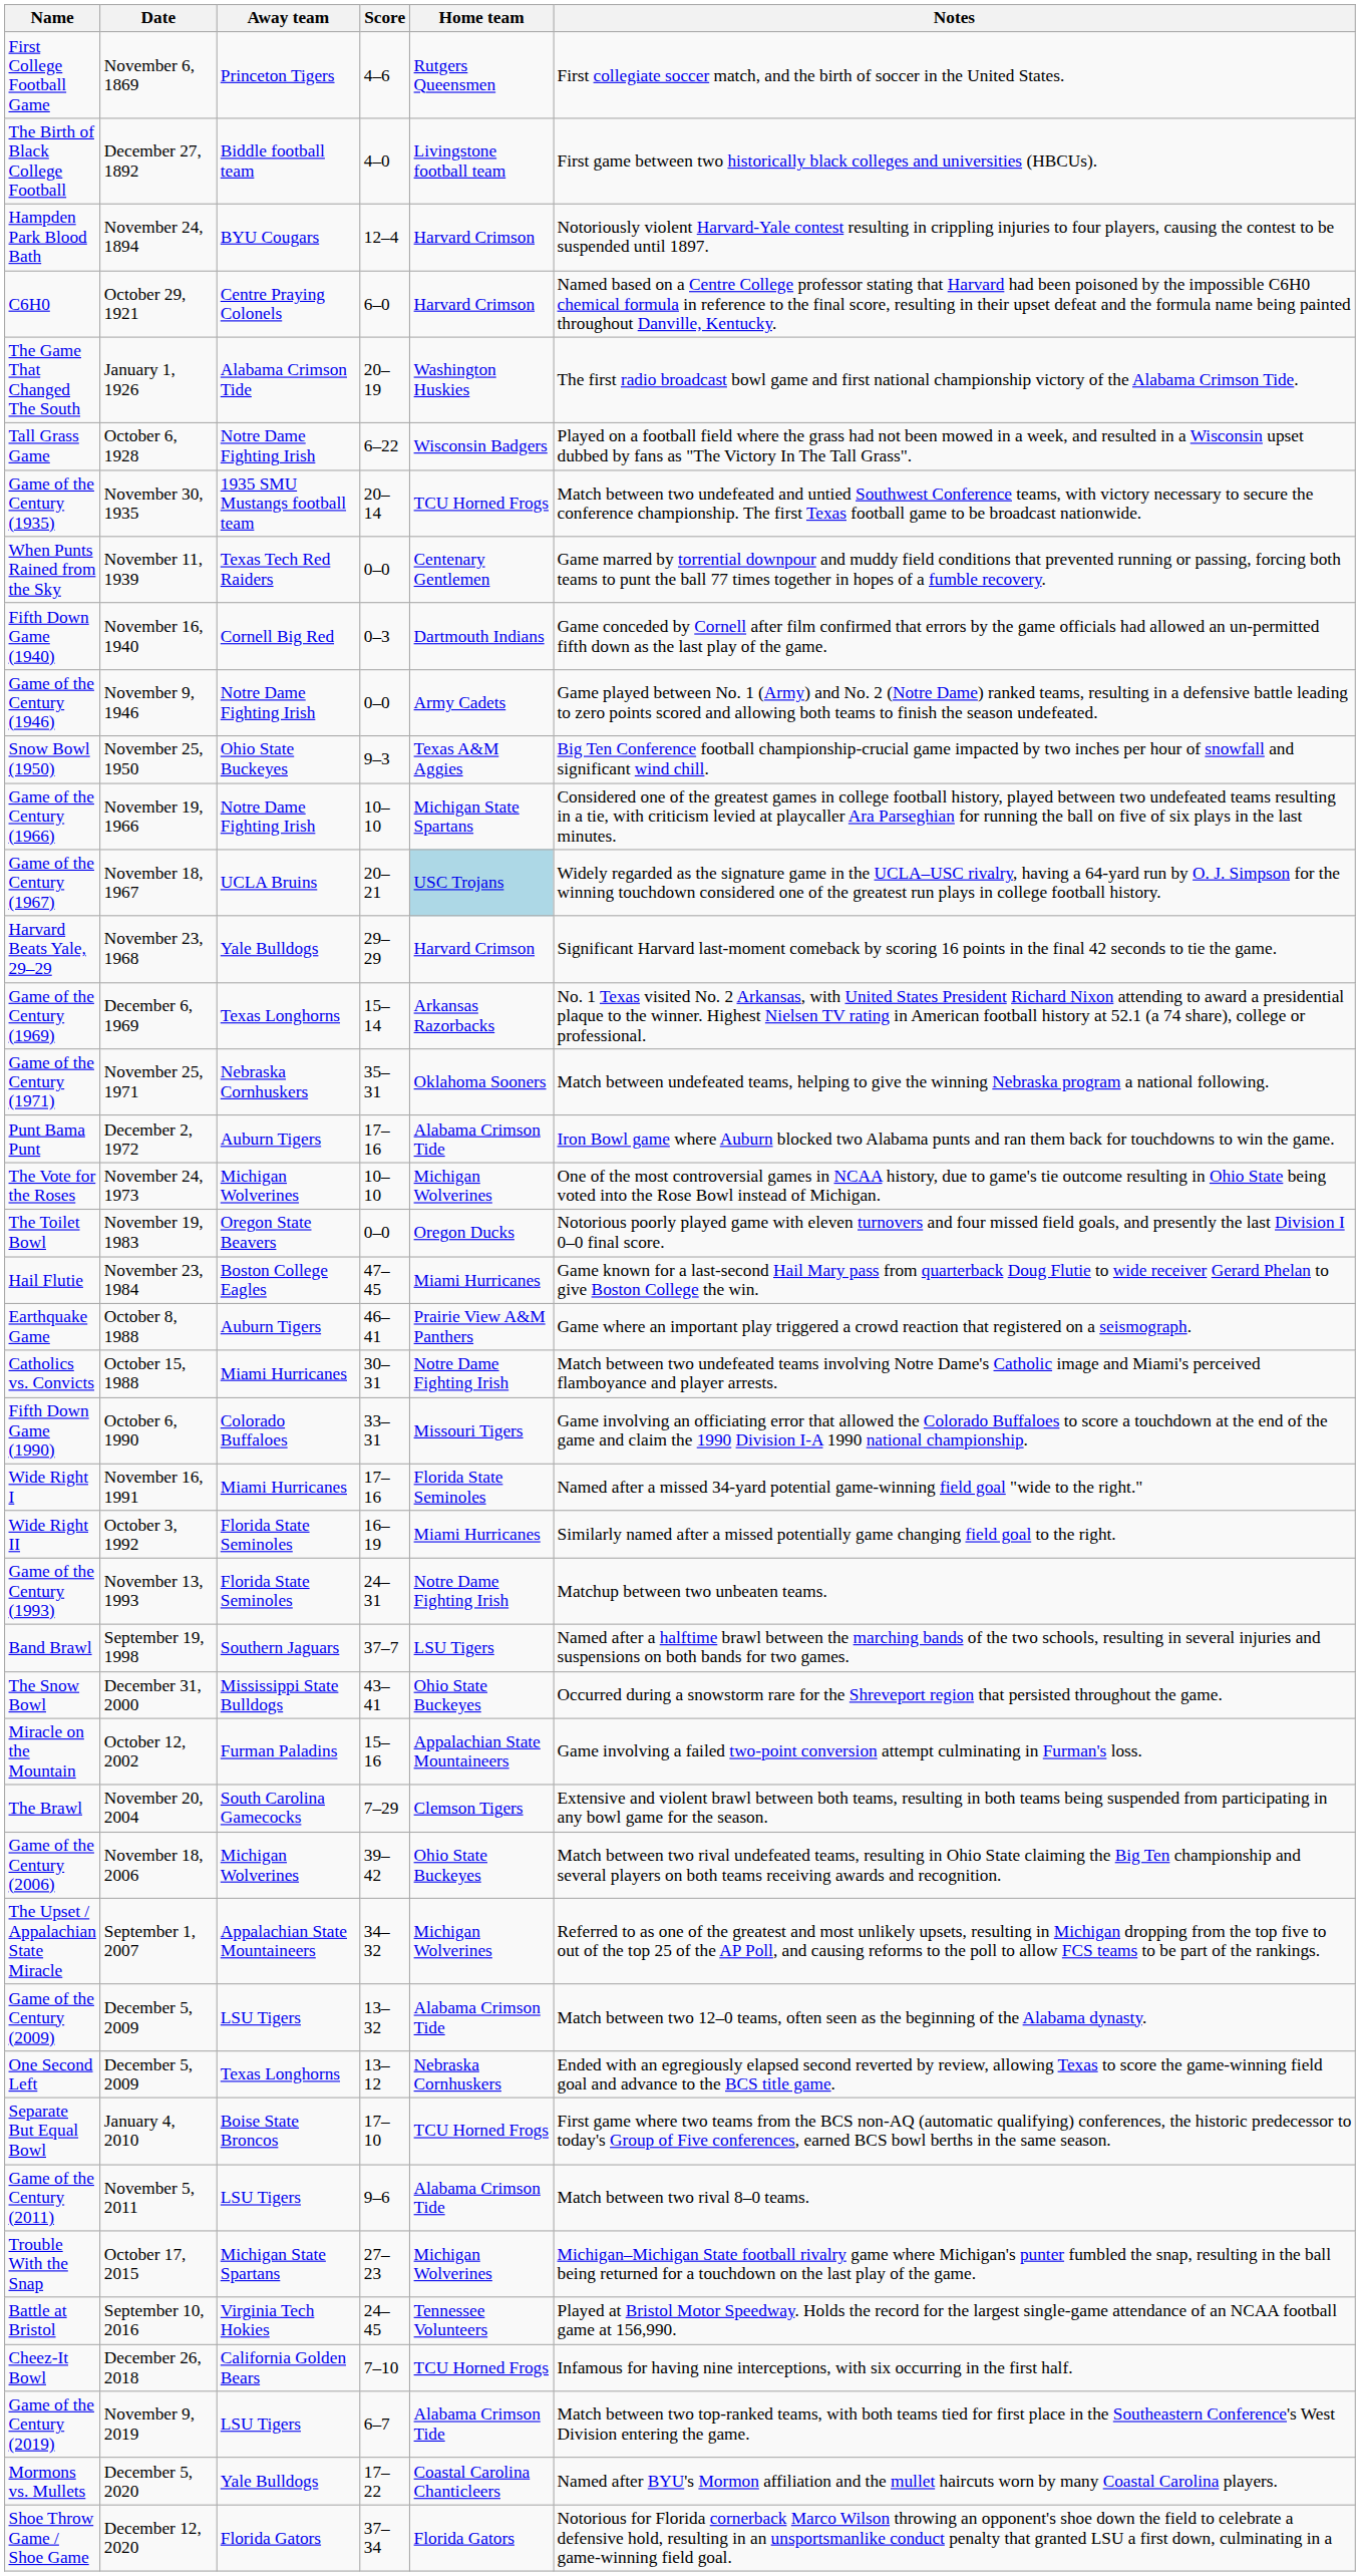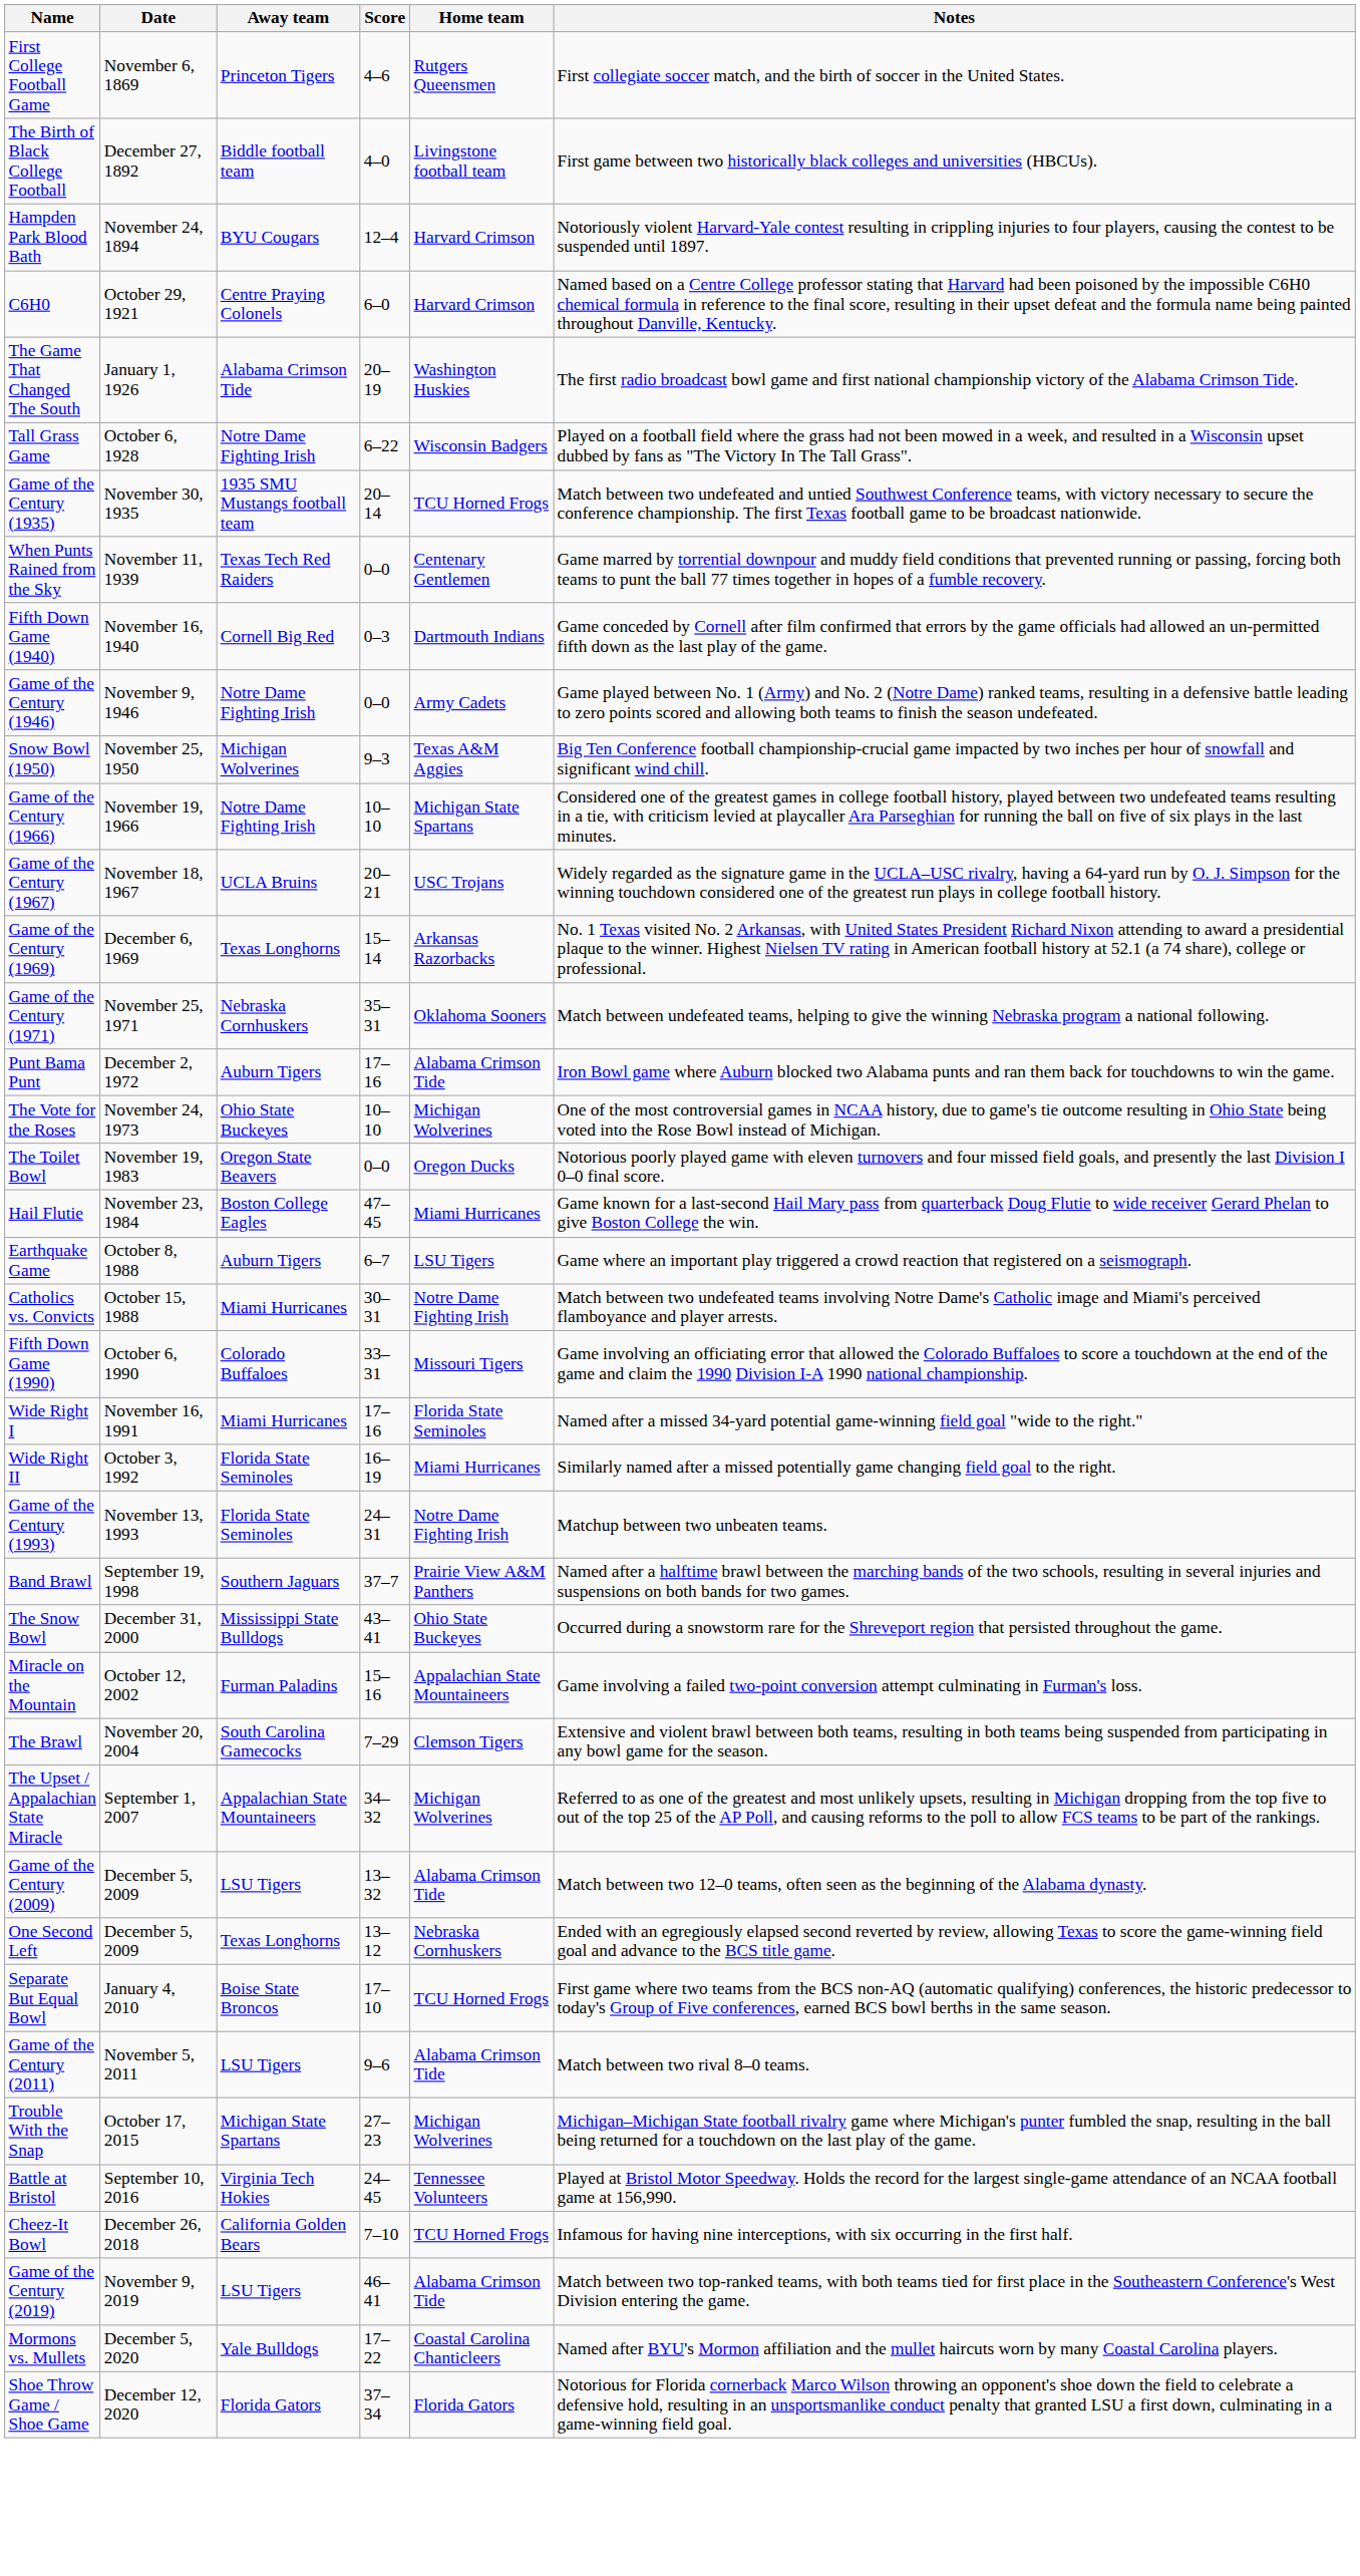Snow Bowl (1950) | Away team: Ohio State Buckeyes -> Michigan Wolverines
Game of the Century (1967) | Home team: lightblue background -> no background
- row: Harvard Beats Yale, 29–29 | November 23, 1968 | Yale Bulldogs | 29–29 | Harvard Crimson | Significant Harvard last-moment comeback by scoring 16 points in the final 42 seconds to tie the game.
The Vote for the Roses | Away team: Michigan Wolverines -> Ohio State Buckeyes
Earthquake Game | Score: 46–41 -> 6–7
Earthquake Game | Home team: Prairie View A&M Panthers -> LSU Tigers
Band Brawl | Home team: LSU Tigers -> Prairie View A&M Panthers
- row: Game of the Century (2006) | November 18, 2006 | Michigan Wolverines | 39–42 | Ohio State Buckeyes | Match between two rival undefeated teams, resulting in Ohio State claiming the Big Ten championship and several players on both teams receiving awards and recognition.
Game of the Century (2019) | Score: 6–7 -> 46–41
